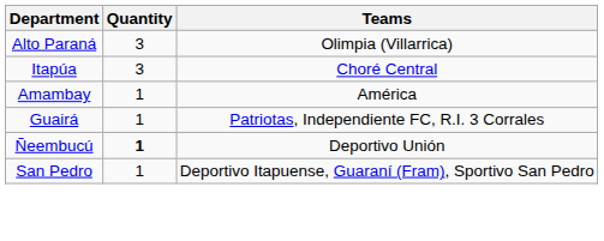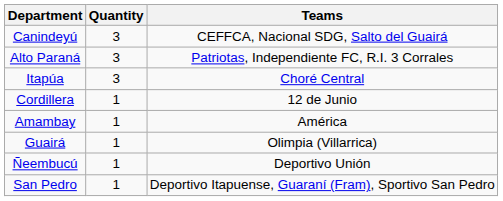+ row: Canindeyú | 3 | CEFFCA, Nacional SDG, Salto del Guairá
Alto Paraná | Teams: Olimpia (Villarrica) -> Patriotas, Independiente FC, R.I. 3 Corrales
+ row: Cordillera | 1 | 12 de Junio
Guairá | Teams: Patriotas, Independiente FC, R.I. 3 Corrales -> Olimpia (Villarrica)
Ñeembucú | Quantity: bold -> normal
